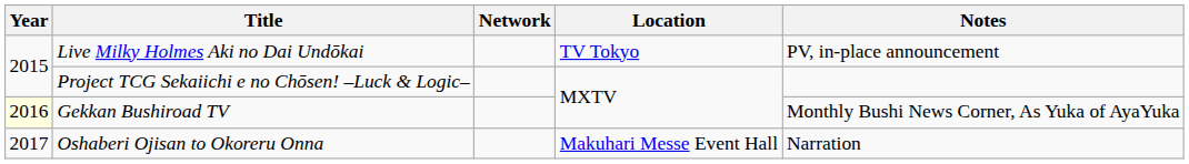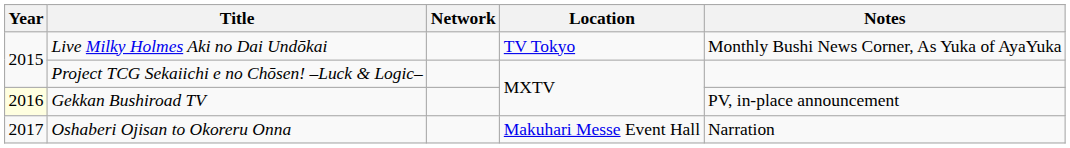Live Milky Holmes Aki no Dai Undōkai | Notes: PV, in-place announcement -> Monthly Bushi News Corner, As Yuka of AyaYuka
Gekkan Bushiroad TV | Notes: Monthly Bushi News Corner, As Yuka of AyaYuka -> PV, in-place announcement
